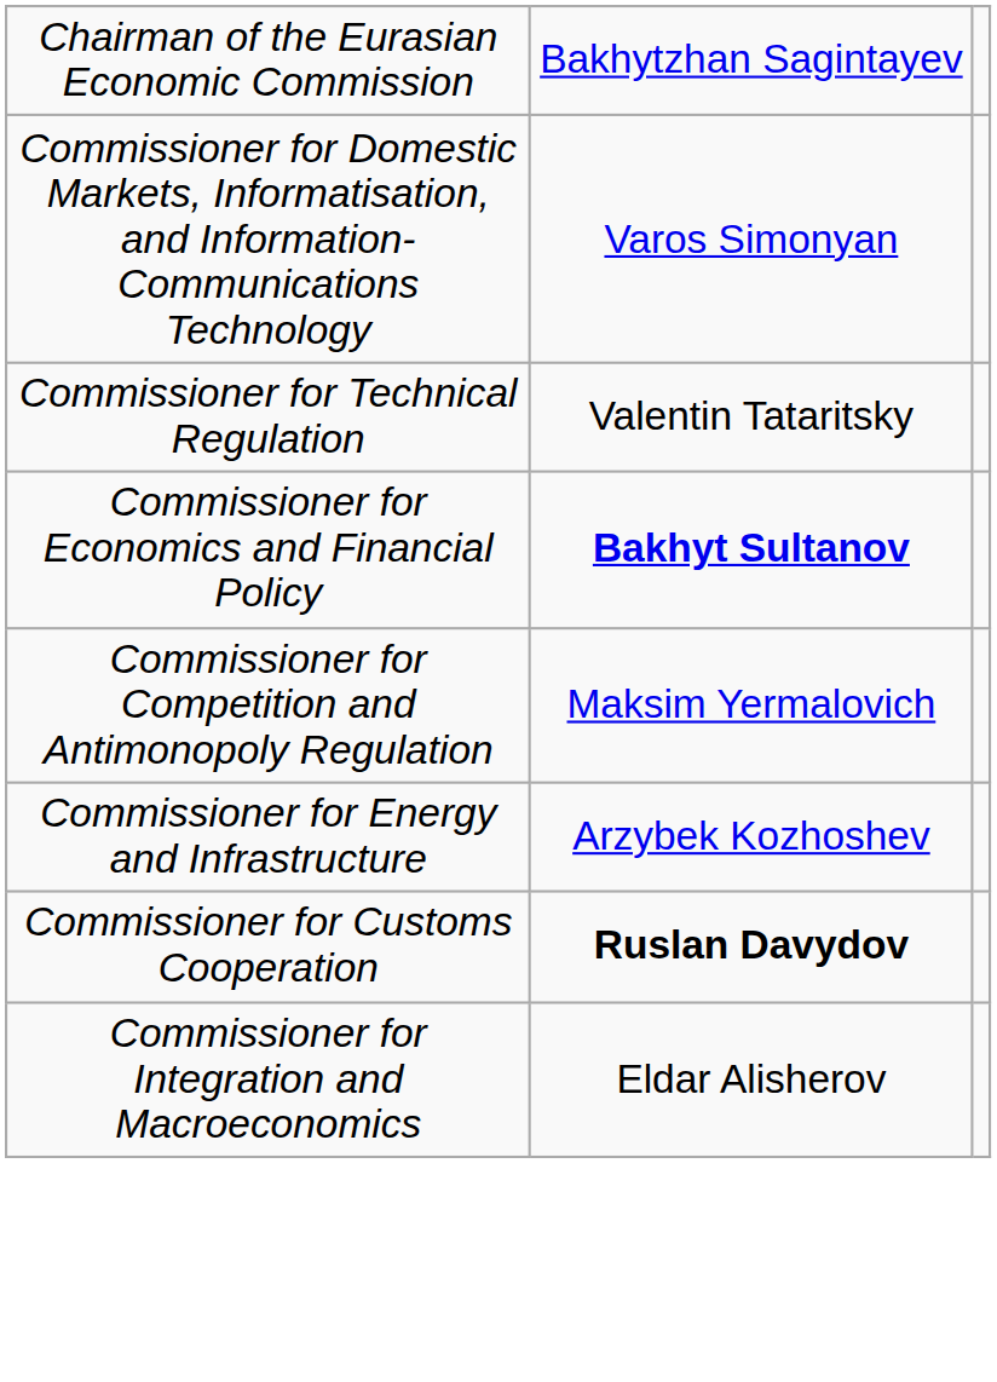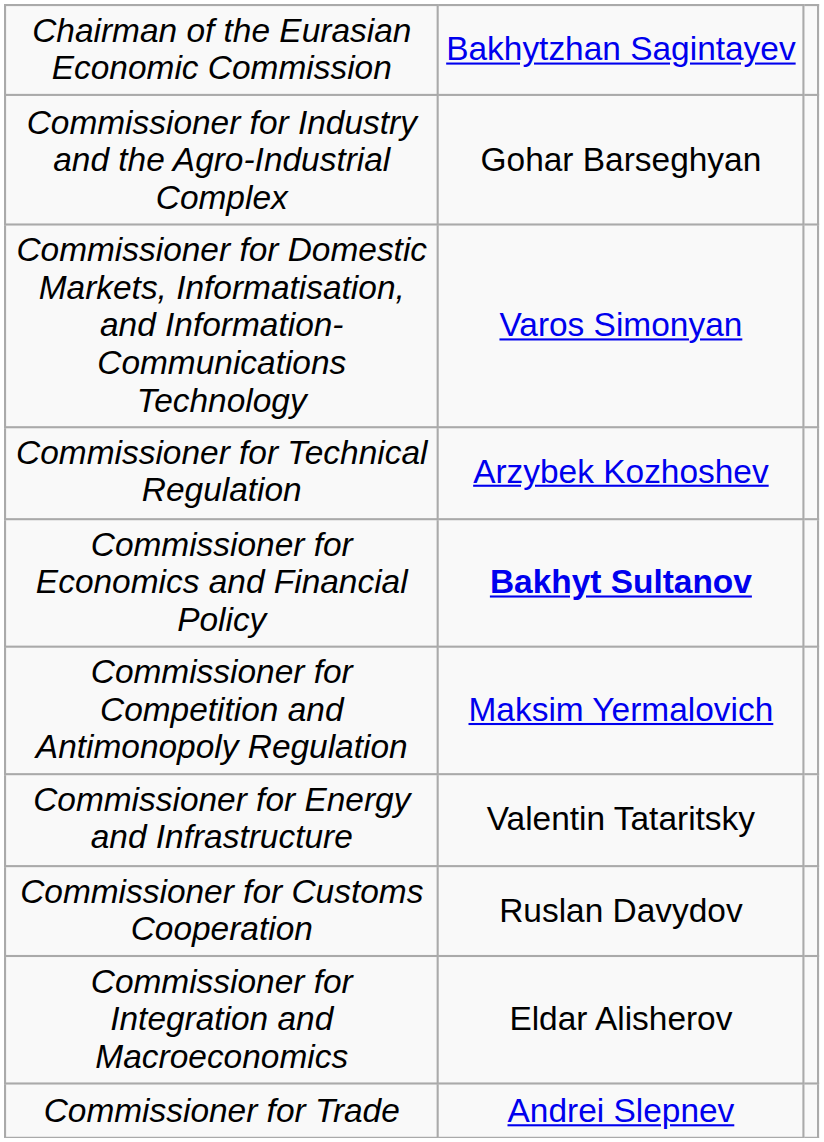+ row: Commissioner for Industry and the Agro-Industrial Complex | Gohar Barseghyan
Commissioner for Technical Regulation | column 2: Valentin Tataritsky -> Arzybek Kozhoshev
Commissioner for Energy and Infrastructure | column 2: Arzybek Kozhoshev -> Valentin Tataritsky
Commissioner for Customs Cooperation | column 2: bold -> normal
+ row: Commissioner for Trade | Andrei Slepnev
